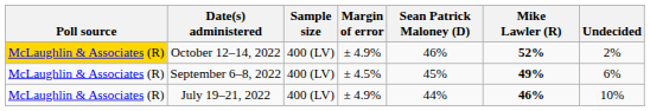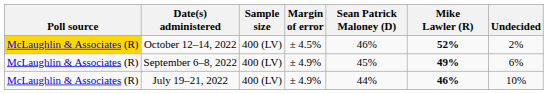October 12–14, 2022 | Margin of error: ± 4.9% -> ± 4.5%
September 6–8, 2022 | Margin of error: ± 4.5% -> ± 4.9%
